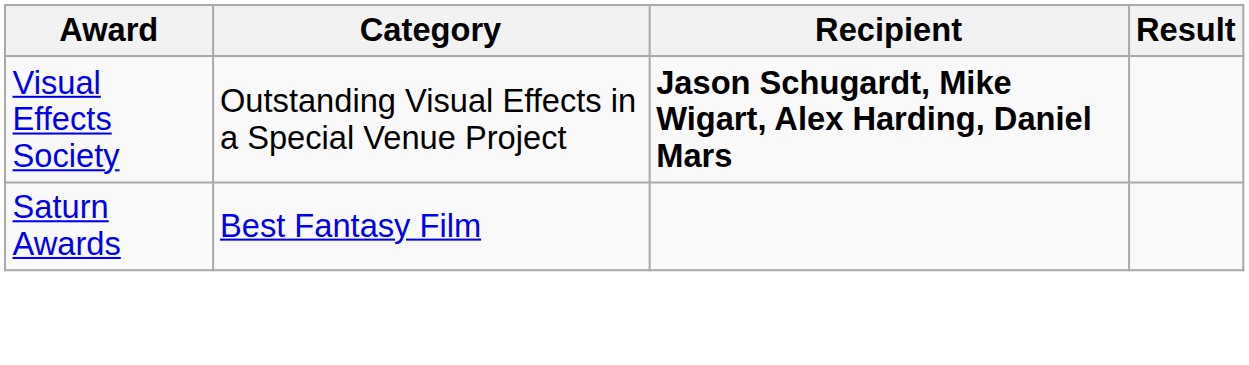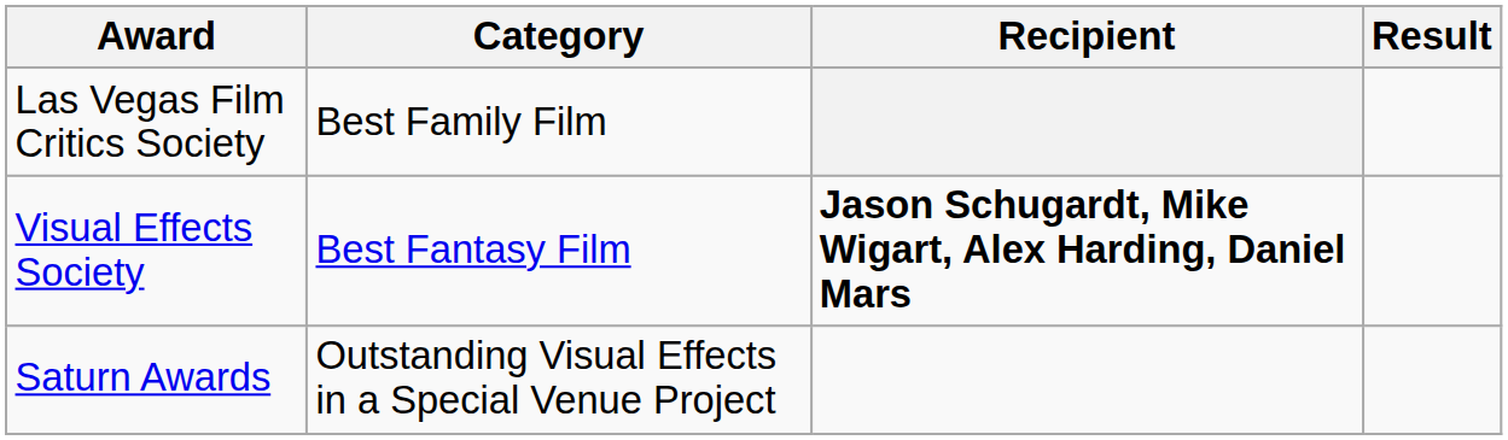+ row: Las Vegas Film Critics Society | Best Family Film
Visual Effects Society | Category: Outstanding Visual Effects in a Special Venue Project -> Best Fantasy Film
Saturn Awards | Category: Best Fantasy Film -> Outstanding Visual Effects in a Special Venue Project
